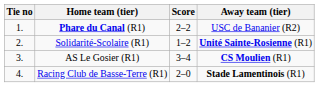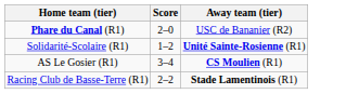- column: Tie no | 1. | 2. | 3. | 4.
Phare du Canal (R1) | Score: 2–2 -> 2–0
Racing Club de Basse-Terre (R1) | Score: 2–0 -> 2–2
